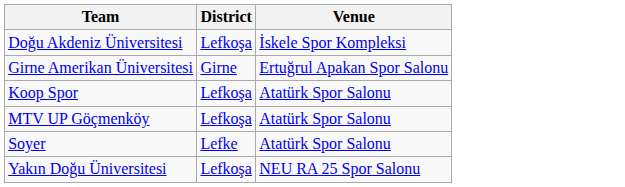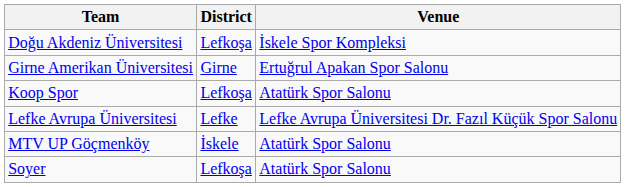+ row: Lefke Avrupa Üniversitesi | Lefke | Lefke Avrupa Üniversitesi Dr. Fazıl Küçük Spor Salonu
MTV UP Göçmenköy | District: Lefkoşa -> İskele
Soyer | District: Lefke -> Lefkoşa
- row: Yakın Doğu Üniversitesi | Lefkoşa | NEU RA 25 Spor Salonu
